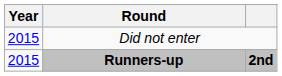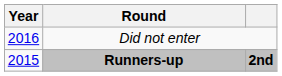Did not enter | Year: 2015 -> 2016
